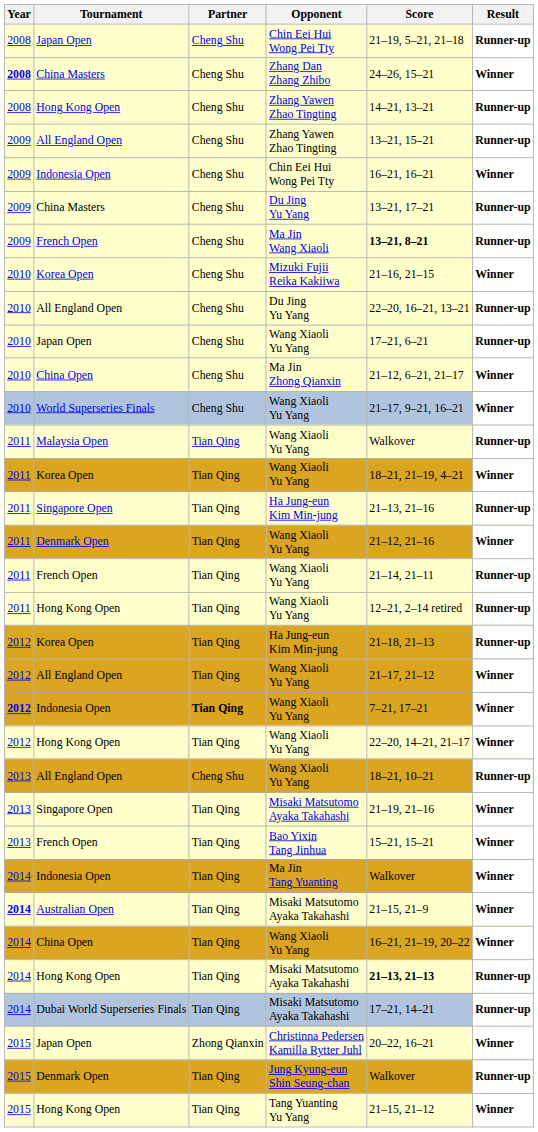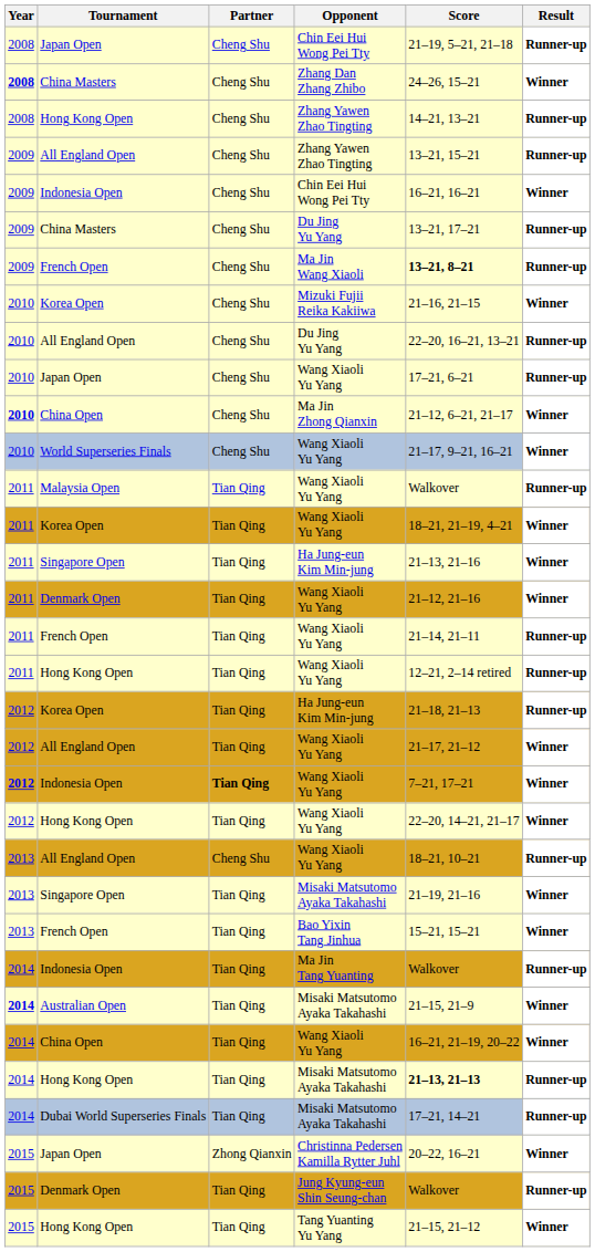Ma Jin Zhong Qianxin | Year: normal -> bold
Singapore Open / Ha Jung-eun Kim Min-jung | Result: Runner-up -> Winner
Ma Jin Tang Yuanting | Result: Winner -> Runner-up
